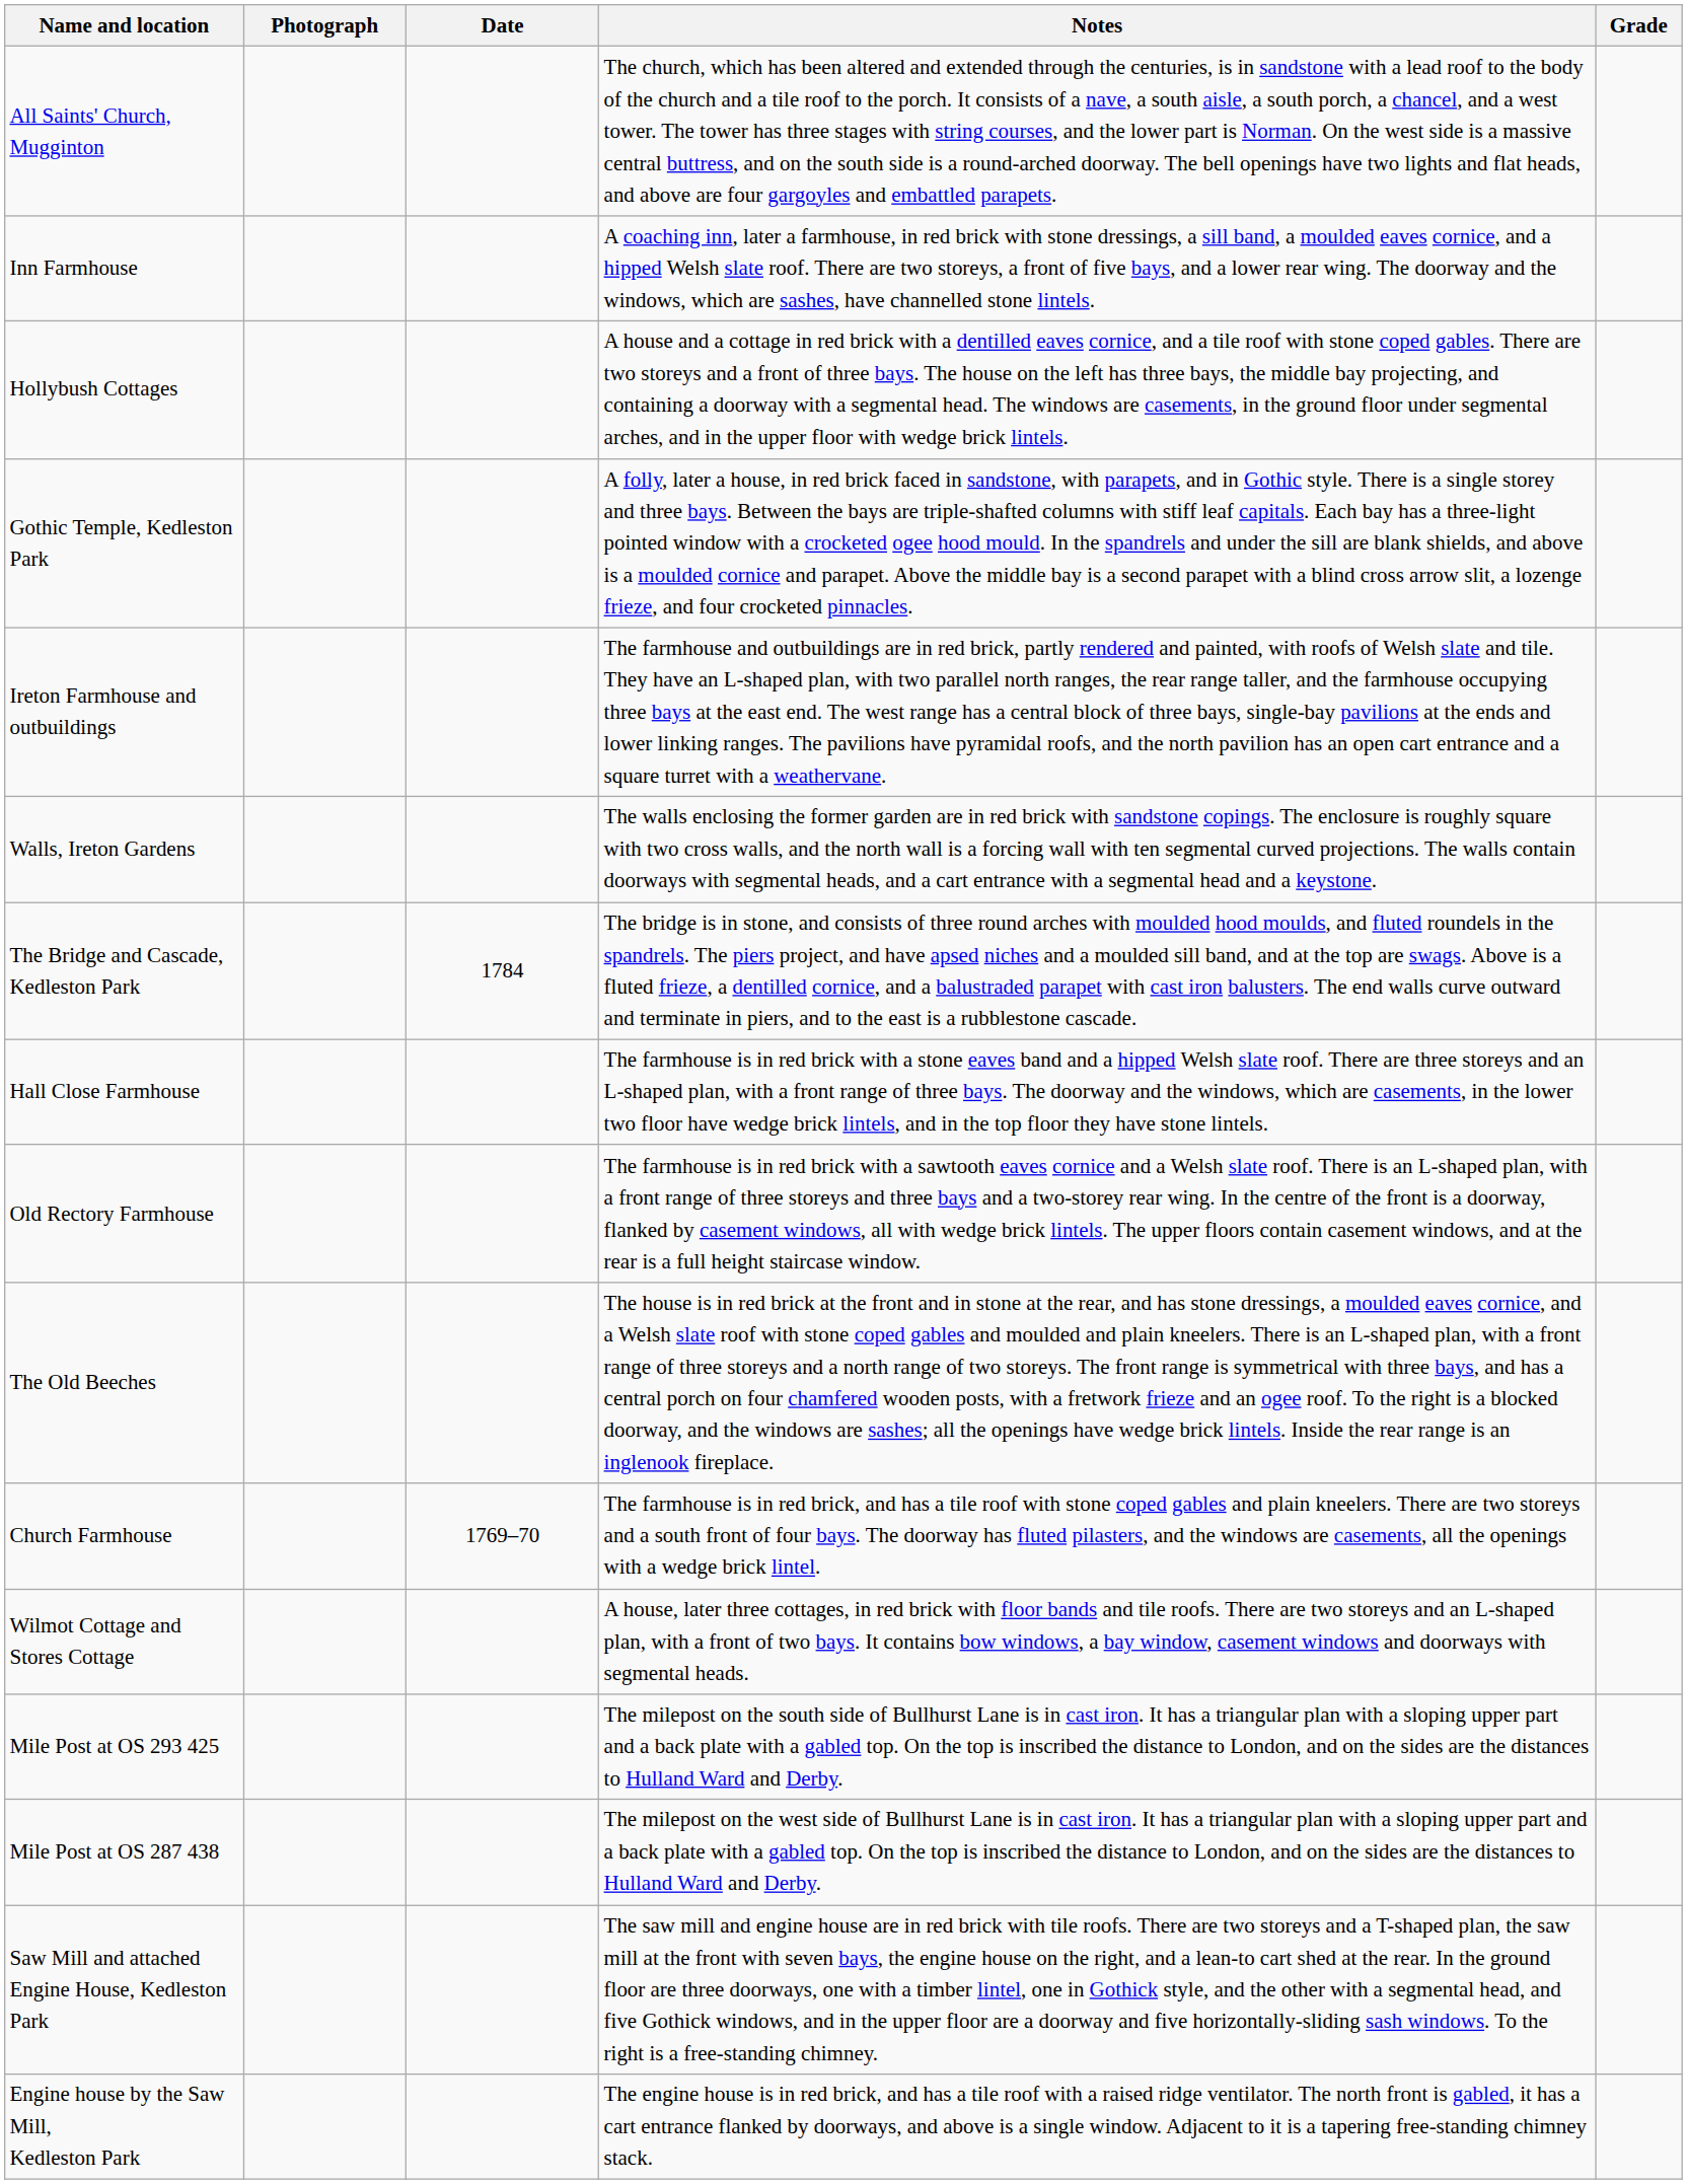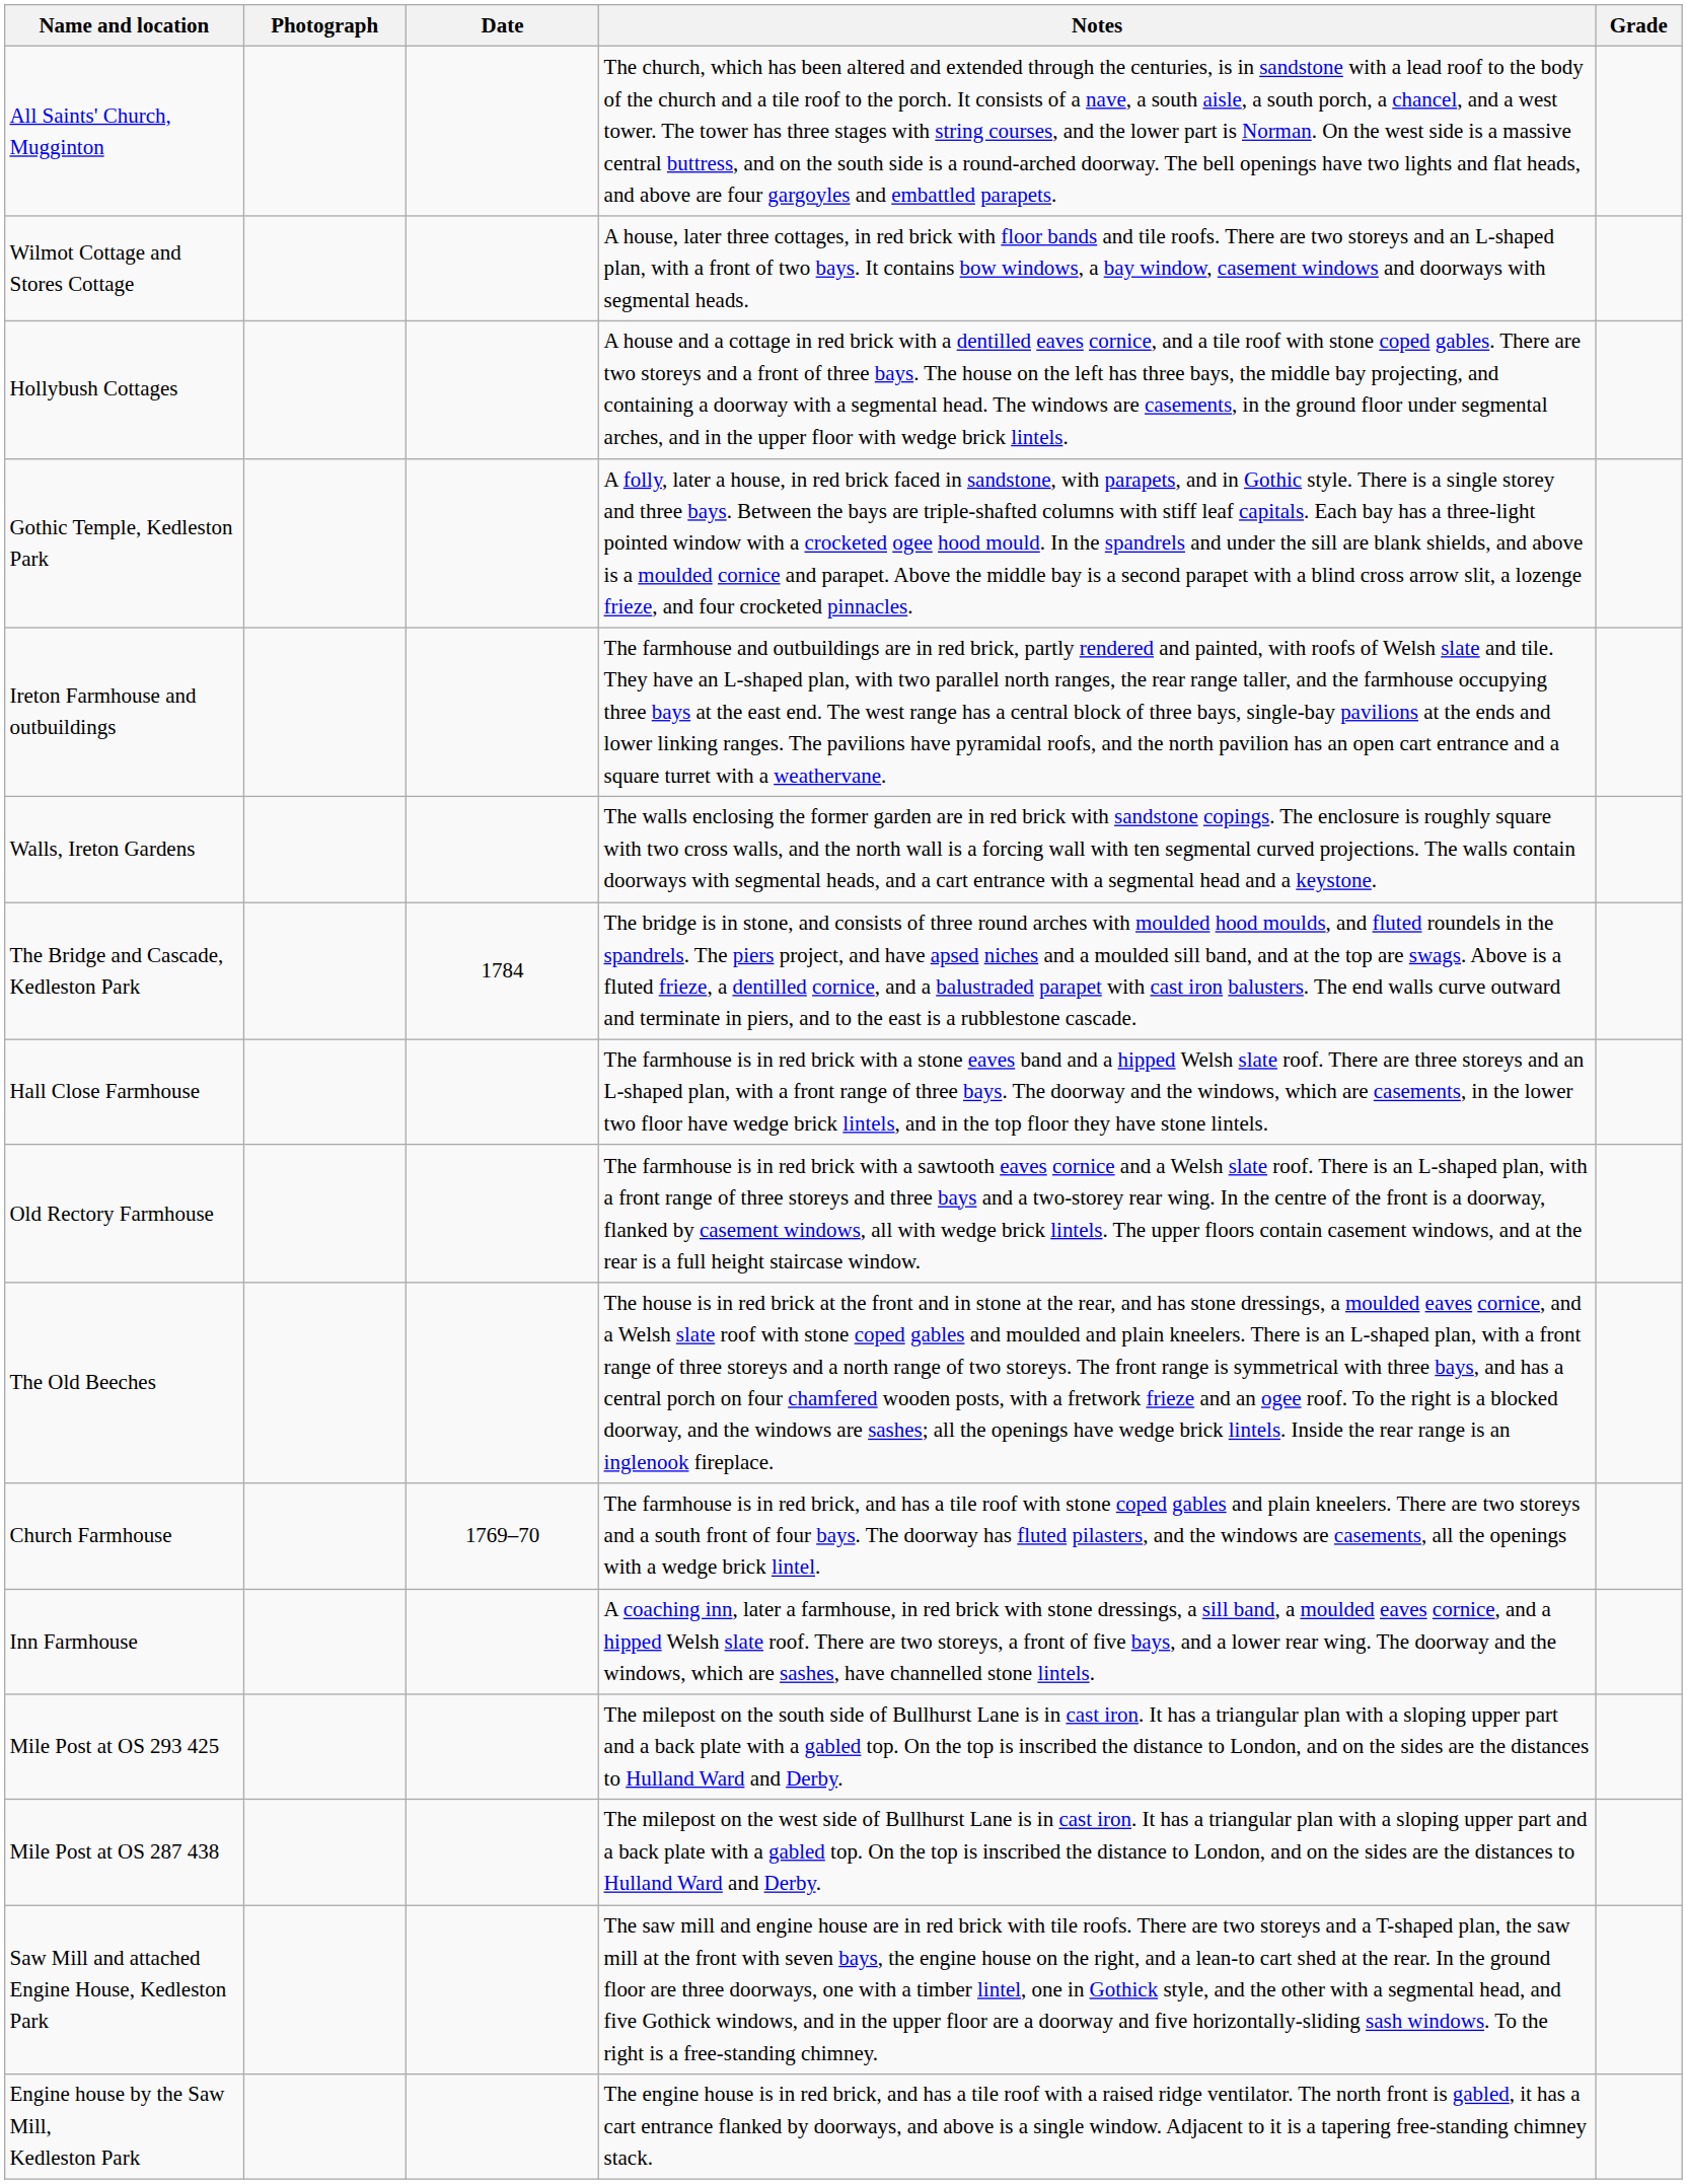rows swapped: Wilmot Cottage and Stores Cottage <-> Inn Farmhouse
